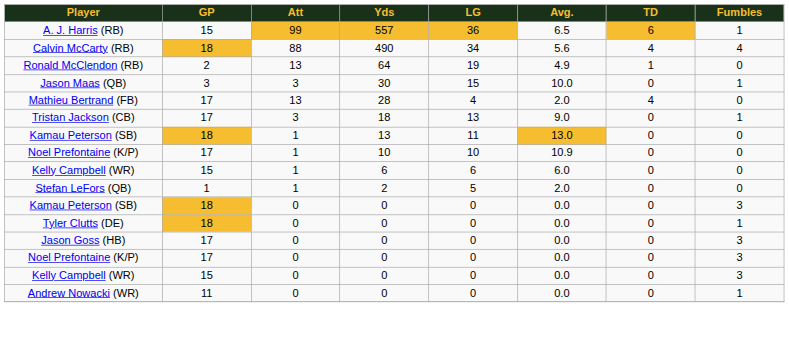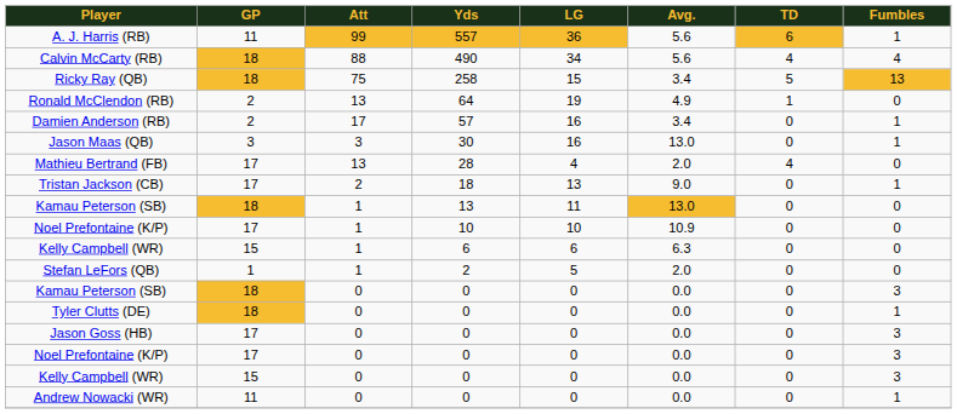A. J. Harris (RB) | GP: 15 -> 11
A. J. Harris (RB) | Avg.: 6.5 -> 5.6
+ row: Ricky Ray (QB) | 18 | 75 | 258 | 15 | 3.4 | 5 | 13
+ row: Damien Anderson (RB) | 2 | 17 | 57 | 16 | 3.4 | 0 | 1
Jason Maas (QB) | LG: 15 -> 16
Jason Maas (QB) | Avg.: 10.0 -> 13.0
Tristan Jackson (CB) | Att: 3 -> 2
Kelly Campbell (WR) / 6 | Avg.: 6.0 -> 6.3
